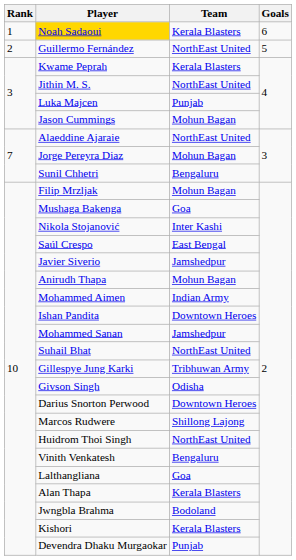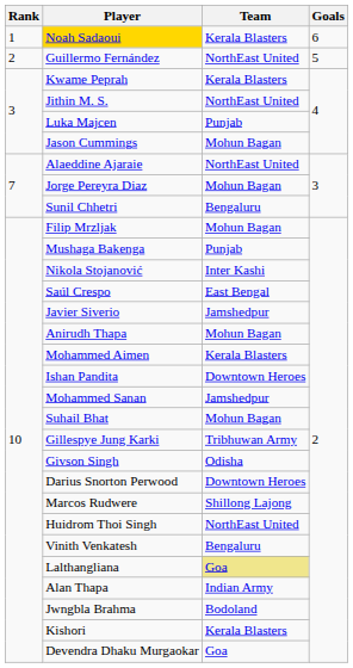Mushaga Bakenga | Team: Goa -> Punjab
Mohammed Aimen | Team: Indian Army -> Kerala Blasters
Suhail Bhat | Team: NorthEast United -> Mohun Bagan
Lalthangliana | Team: no background -> khaki background
Alan Thapa | Team: Kerala Blasters -> Indian Army
Devendra Dhaku Murgaokar | Team: Punjab -> Goa
